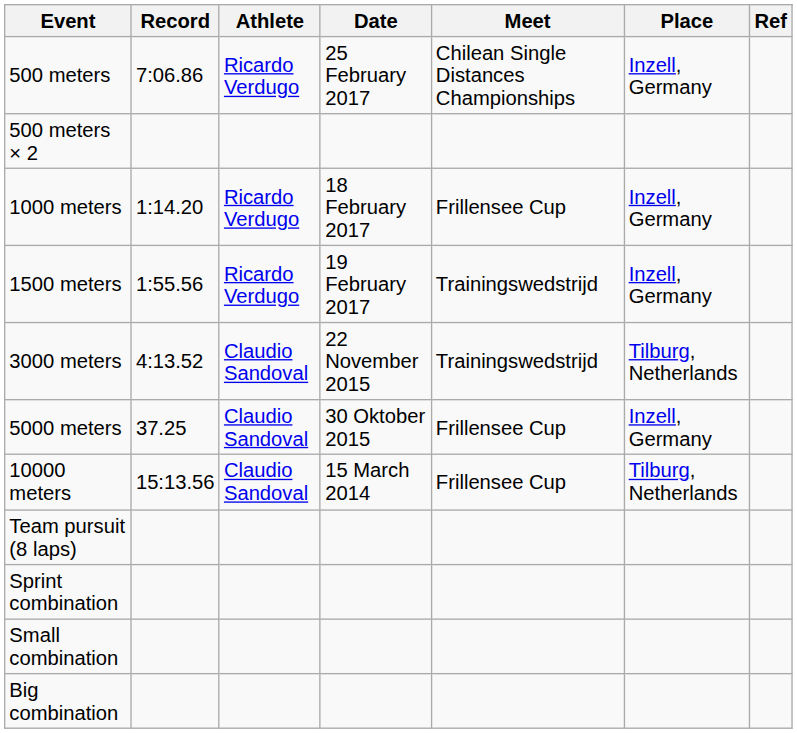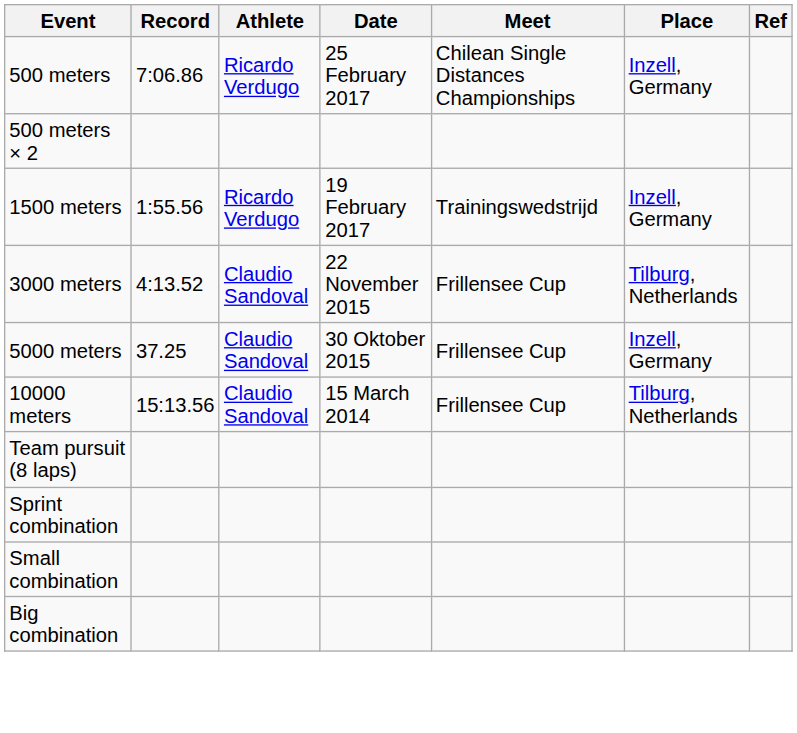- row: 1000 meters | 1:14.20 | Ricardo Verdugo | 18 February 2017 | Frillensee Cup | Inzell, Germany
3000 meters | Meet: Trainingswedstrijd -> Frillensee Cup
